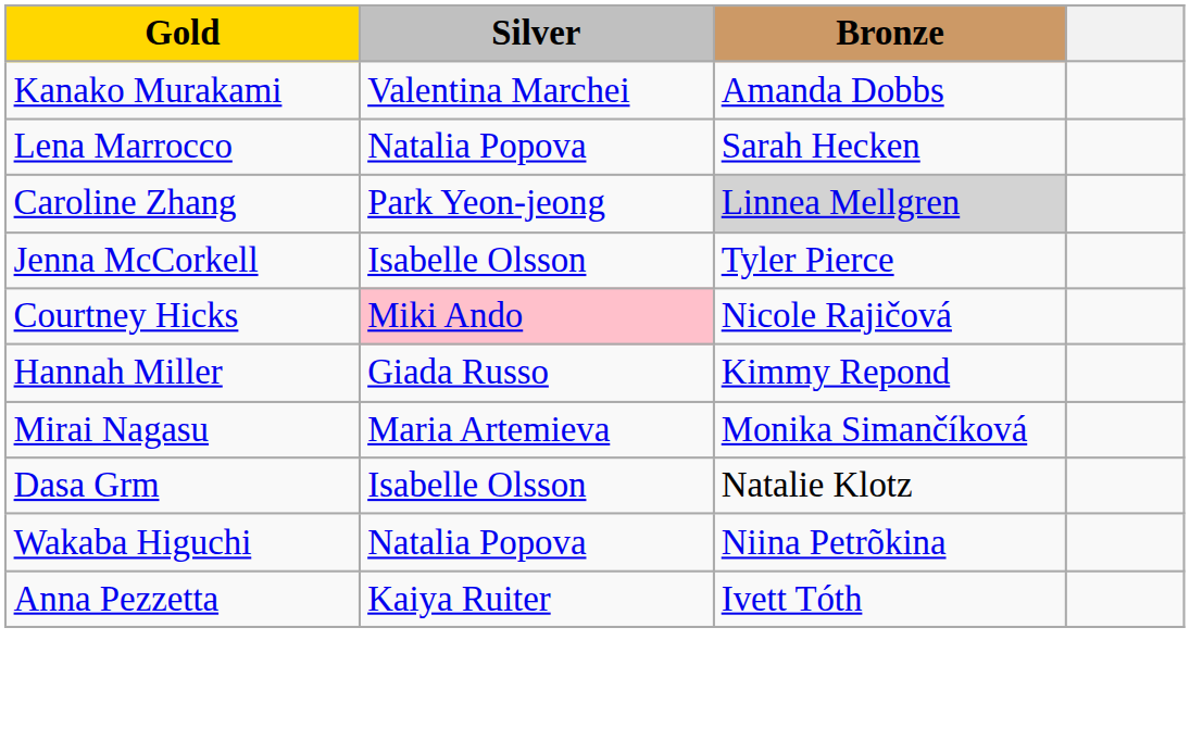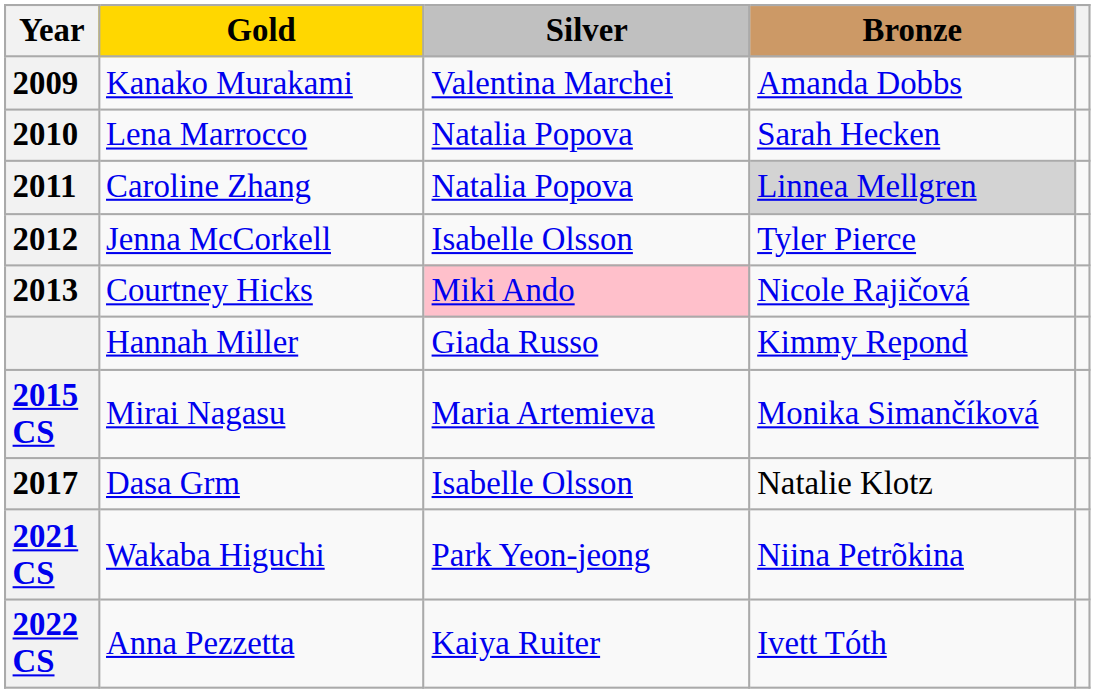+ column: Year | 2009 | 2010 | 2011 | 2012 | 2013 | 2015 CS | 2017 | 2021 CS | 2022 CS
Caroline Zhang | Silver: Park Yeon-jeong -> Natalia Popova
Wakaba Higuchi | Silver: Natalia Popova -> Park Yeon-jeong
